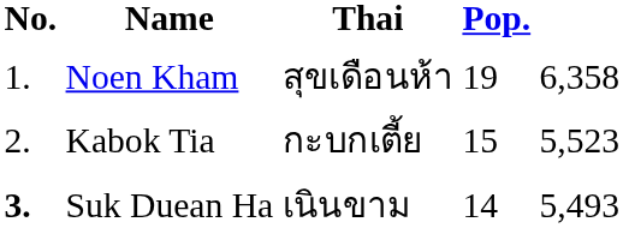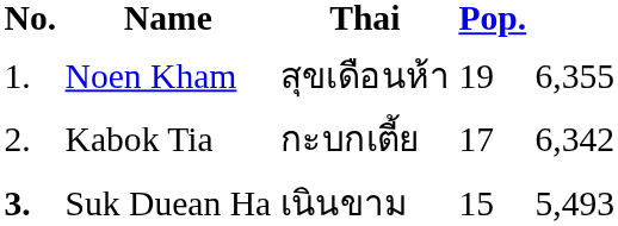Noen Kham | column 5: 6,358 -> 6,355
Kabok Tia | Pop.: 15 -> 17
Kabok Tia | column 5: 5,523 -> 6,342
Suk Duean Ha | Pop.: 14 -> 15
